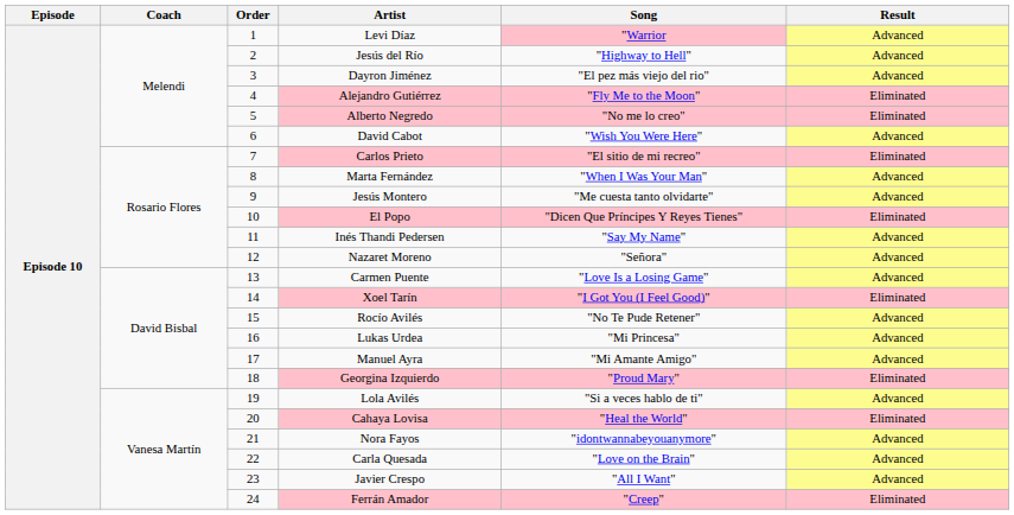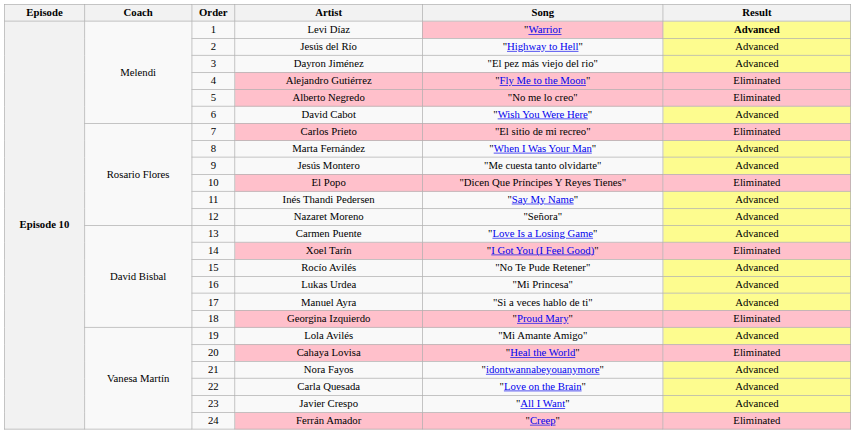Levi Díaz | Result: normal -> bold
Manuel Ayra | Song: "Mi Amante Amigo" -> "Si a veces hablo de ti"
Lola Avilés | Song: "Si a veces hablo de ti" -> "Mi Amante Amigo"
